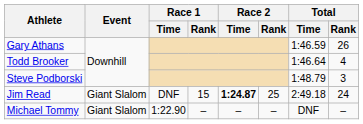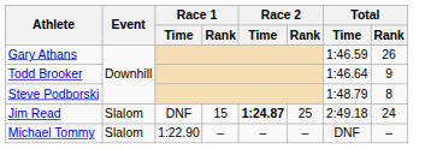Todd Brooker | Total / Rank: 4 -> 9
Steve Podborski | Total / Rank: 3 -> 8
Jim Read | Event: Giant Slalom -> Slalom
Michael Tommy | Event: Giant Slalom -> Slalom
